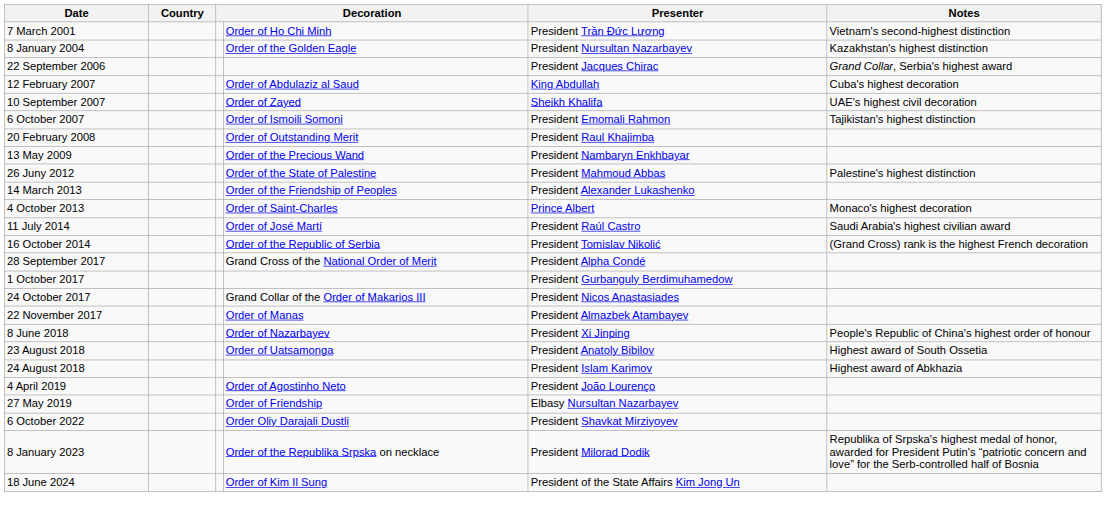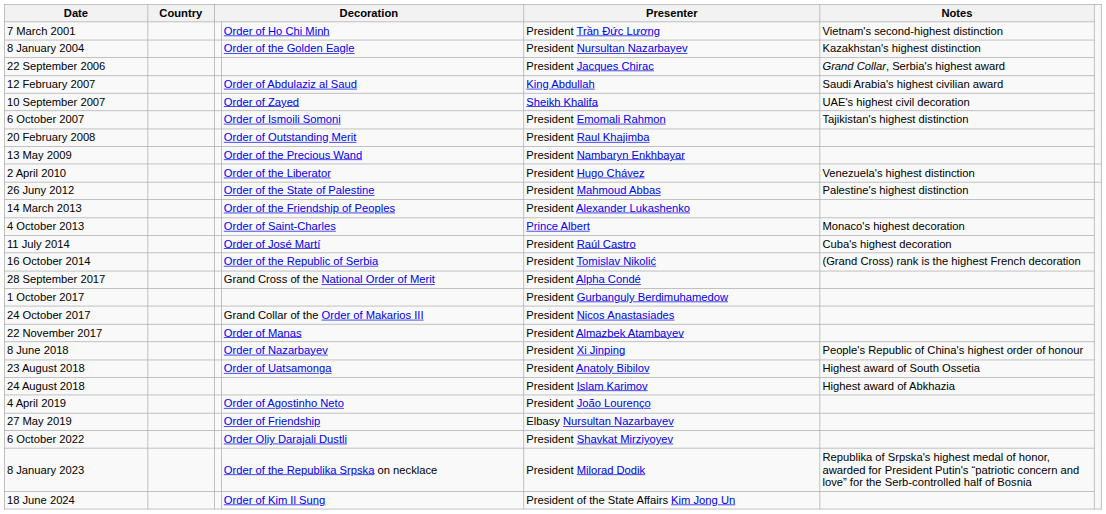12 February 2007 | Notes: Cuba's highest decoration -> Saudi Arabia's highest civilian award
+ row: 2 April 2010 | Order of the Liberator | President Hugo Chávez | Venezuela's highest distinction
11 July 2014 | Notes: Saudi Arabia's highest civilian award -> Cuba's highest decoration
